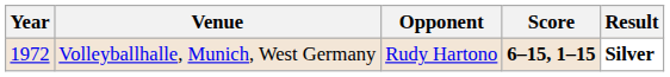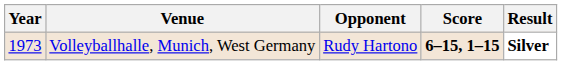Volleyballhalle, Munich, West Germany | Year: 1972 -> 1973
